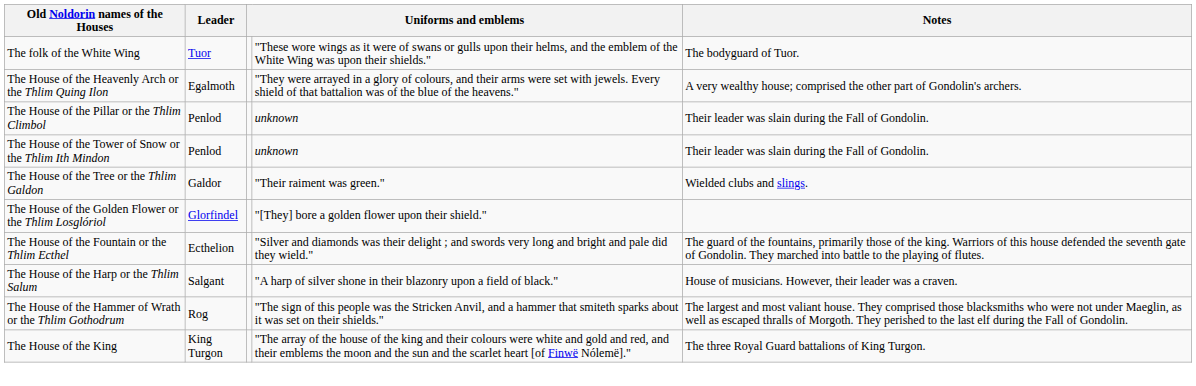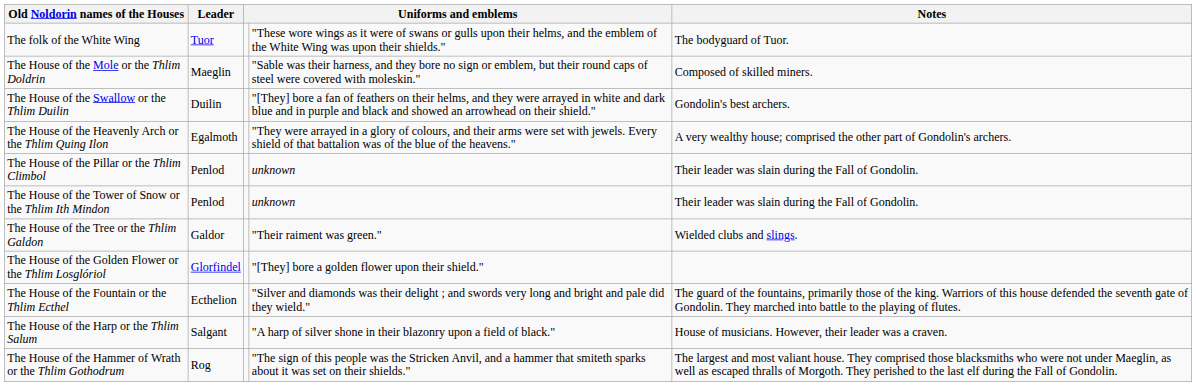+ row: The House of the Mole or the Thlim Doldrin | Maeglin | "Sable was their harness, and they bore no sign or emblem, but their round caps of steel were covered with moleskin." | Composed of skilled miners.
+ row: The House of the Swallow or the Thlim Duilin | Duilin | "[They] bore a fan of feathers on their helms, and they were arrayed in white and dark blue and in purple and black and showed an arrowhead on their shield." | Gondolin's best archers.
- row: The House of the King | King Turgon | "The array of the house of the king and their colours were white and gold and red, and their emblems the moon and the sun and the scarlet heart [of Finwë Nólemë]." | The three Royal Guard battalions of King Turgon.
